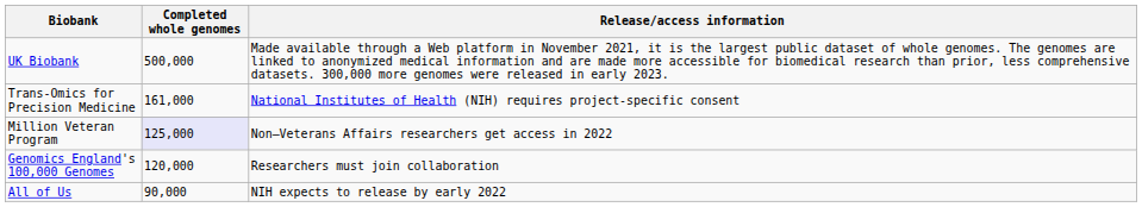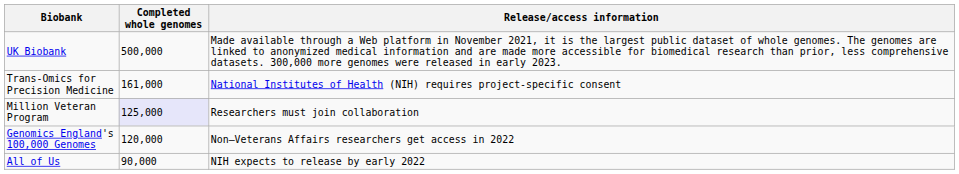Million Veteran Program | Release/access information: Non–Veterans Affairs researchers get access in 2022 -> Researchers must join collaboration
Genomics England's 100,000 Genomes | Release/access information: Researchers must join collaboration -> Non–Veterans Affairs researchers get access in 2022
